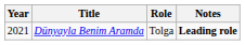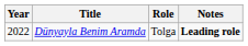Dünyayla Benim Aramda | Year: 2021 -> 2022
